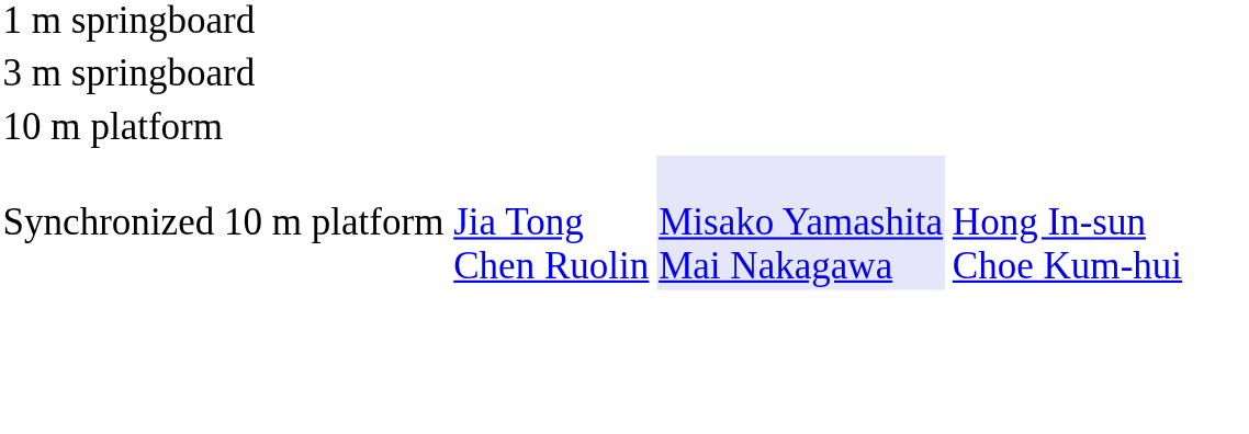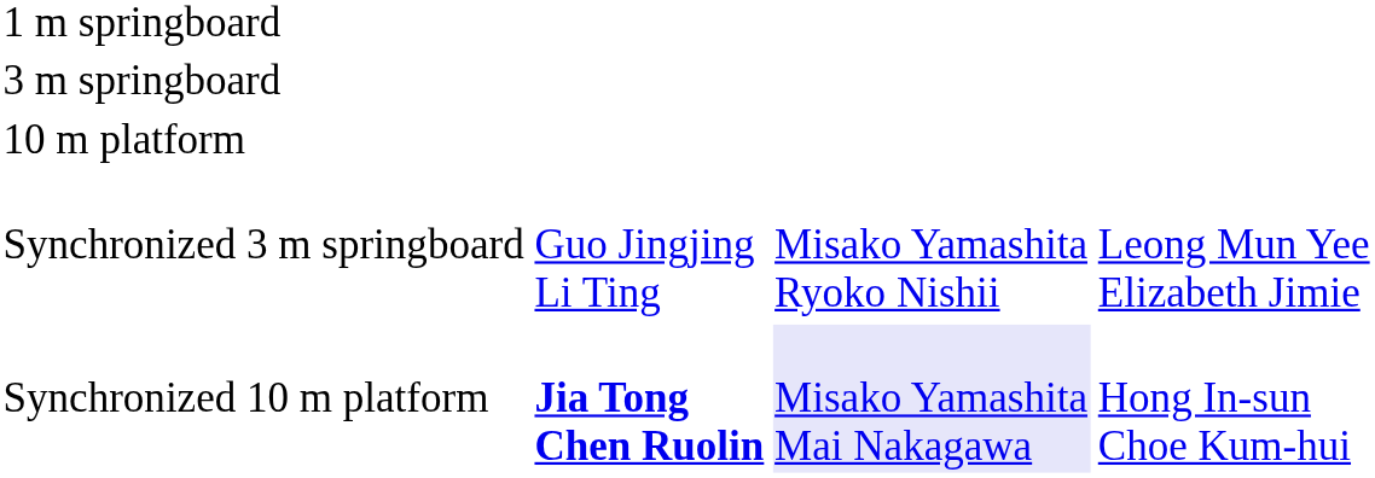+ row: Synchronized 3 m springboard | Guo Jingjing Li Ting | Misako Yamashita Ryoko Nishii | Leong Mun Yee Elizabeth Jimie
Synchronized 10 m platform | column 2: normal -> bold
